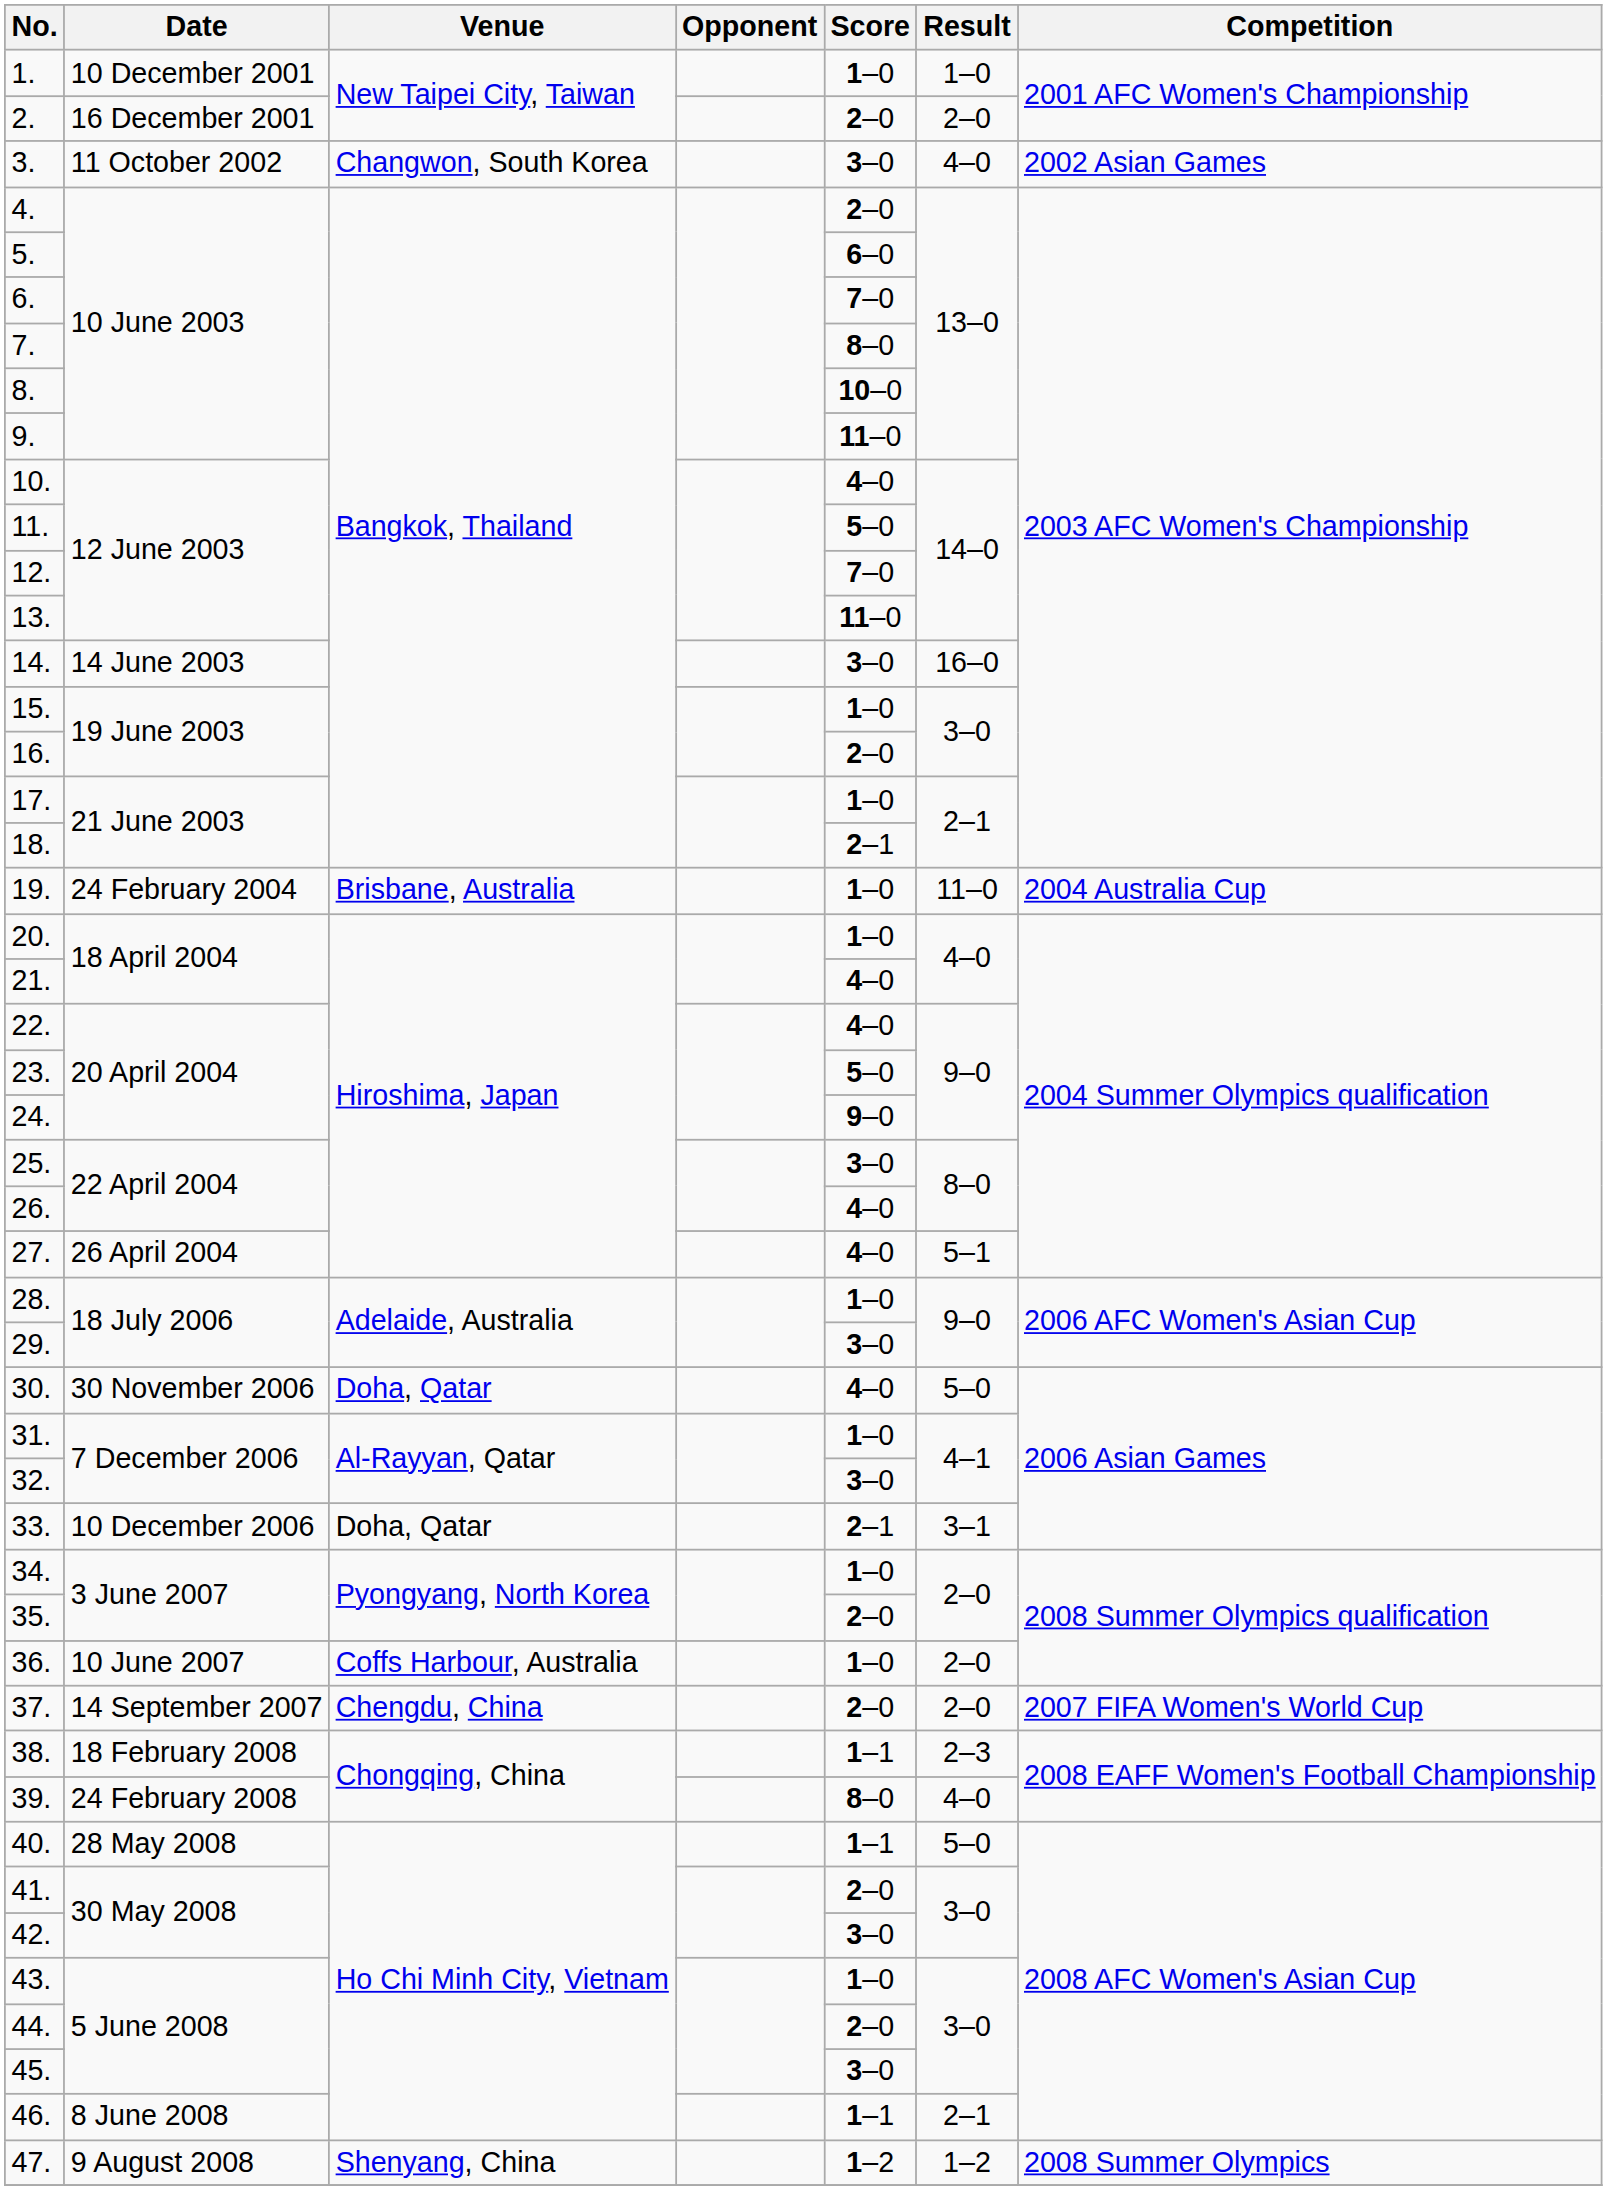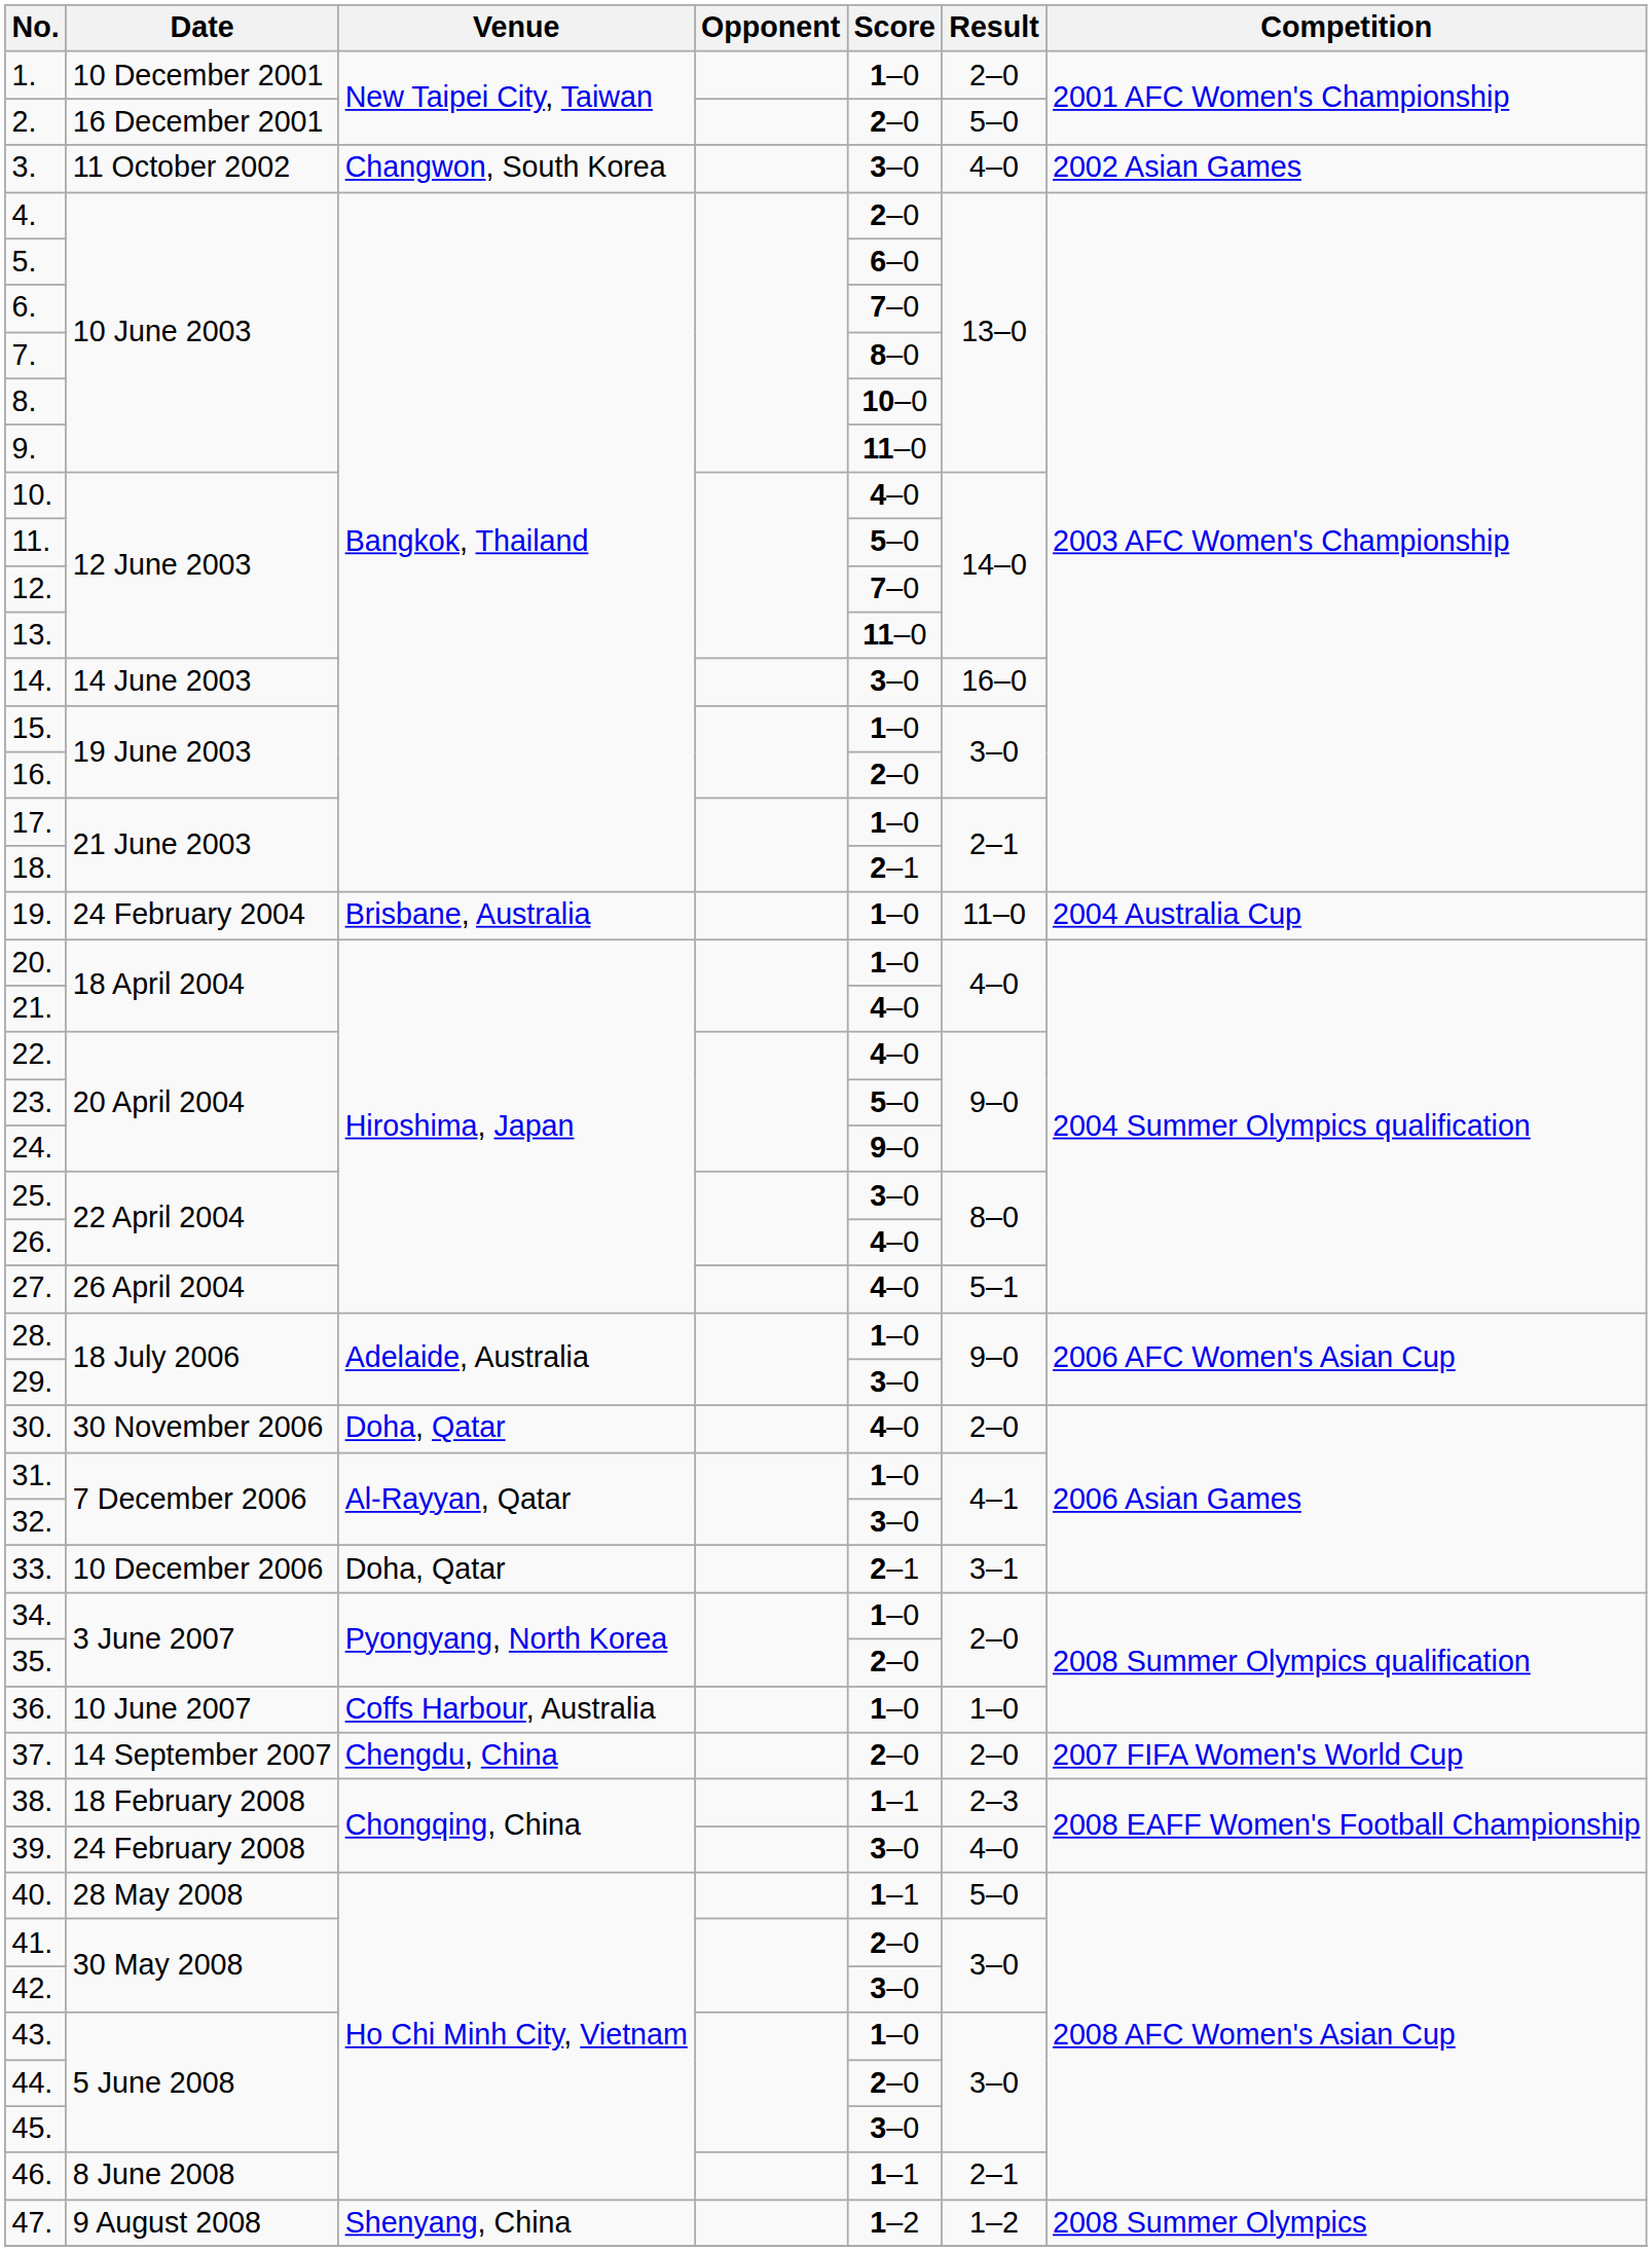1. | Result: 1–0 -> 2–0
2. | Result: 2–0 -> 5–0
30. | Result: 5–0 -> 2–0
36. | Result: 2–0 -> 1–0
39. | Score: 8–0 -> 3–0
